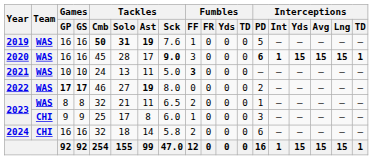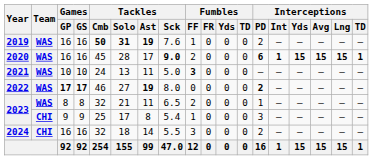2019 | Interceptions / PD: 5 -> 2
2020 | Fumbles / FF: 3 -> 2
2022 | Interceptions / PD: normal -> bold
2023 / 9 | Tackles / Sck: 6.0 -> 5.4
2024 | Tackles / Sck: 5.8 -> 5.5
2024 | Fumbles / FF: 2 -> 3
2024 | Interceptions / PD: 6 -> 2
